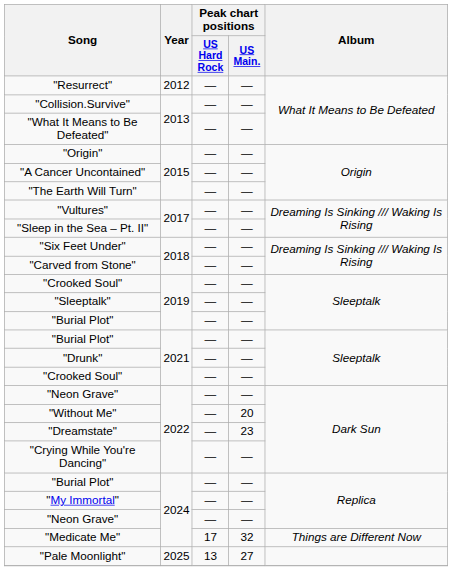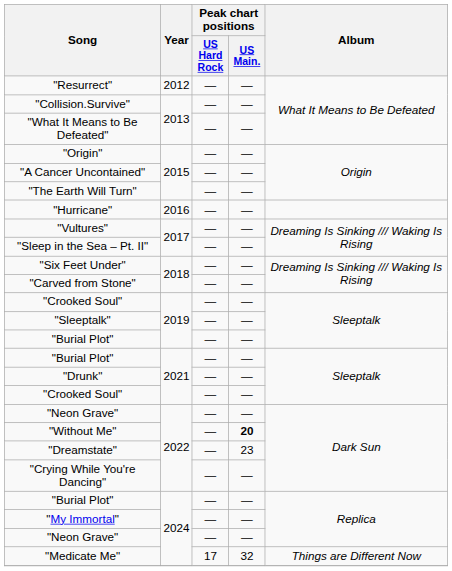+ row: "Hurricane" | 2016 | — | —
"Without Me" | Peak chart positions / US Main.: normal -> bold
- row: "Pale Moonlight" | 2025 | 13 | 27
